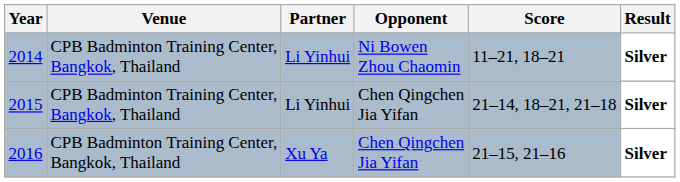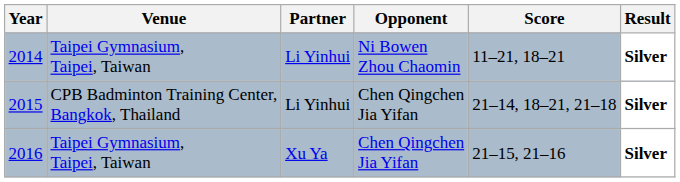2014 | Venue: CPB Badminton Training Center, Bangkok, Thailand -> Taipei Gymnasium, Taipei, Taiwan
2016 | Venue: CPB Badminton Training Center, Bangkok, Thailand -> Taipei Gymnasium, Taipei, Taiwan
